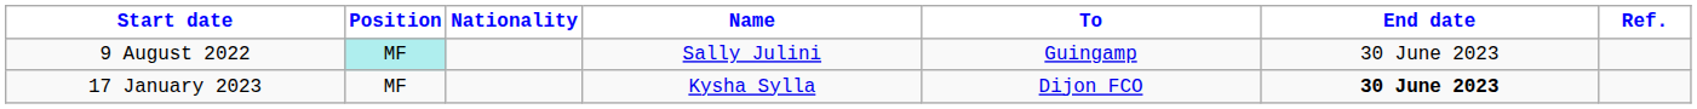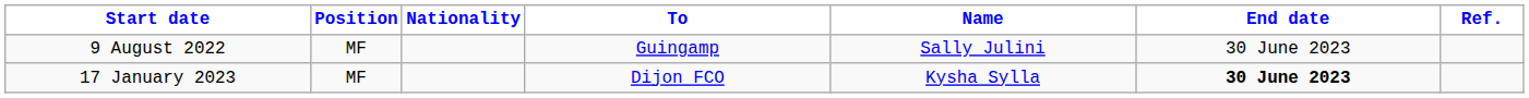columns swapped: Name <-> To
9 August 2022 | Position: paleturquoise background -> no background
